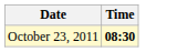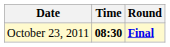+ column: Round | Final
